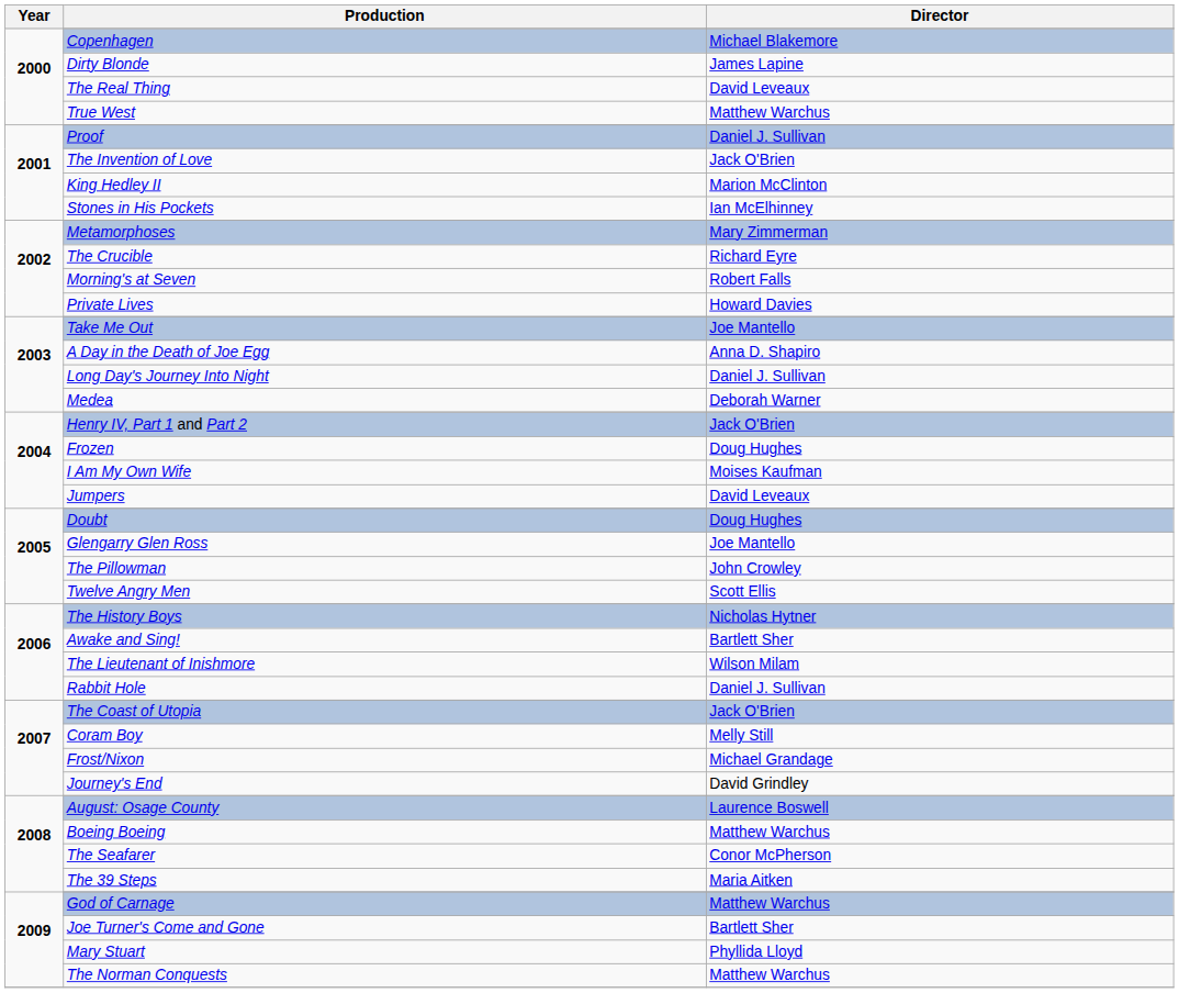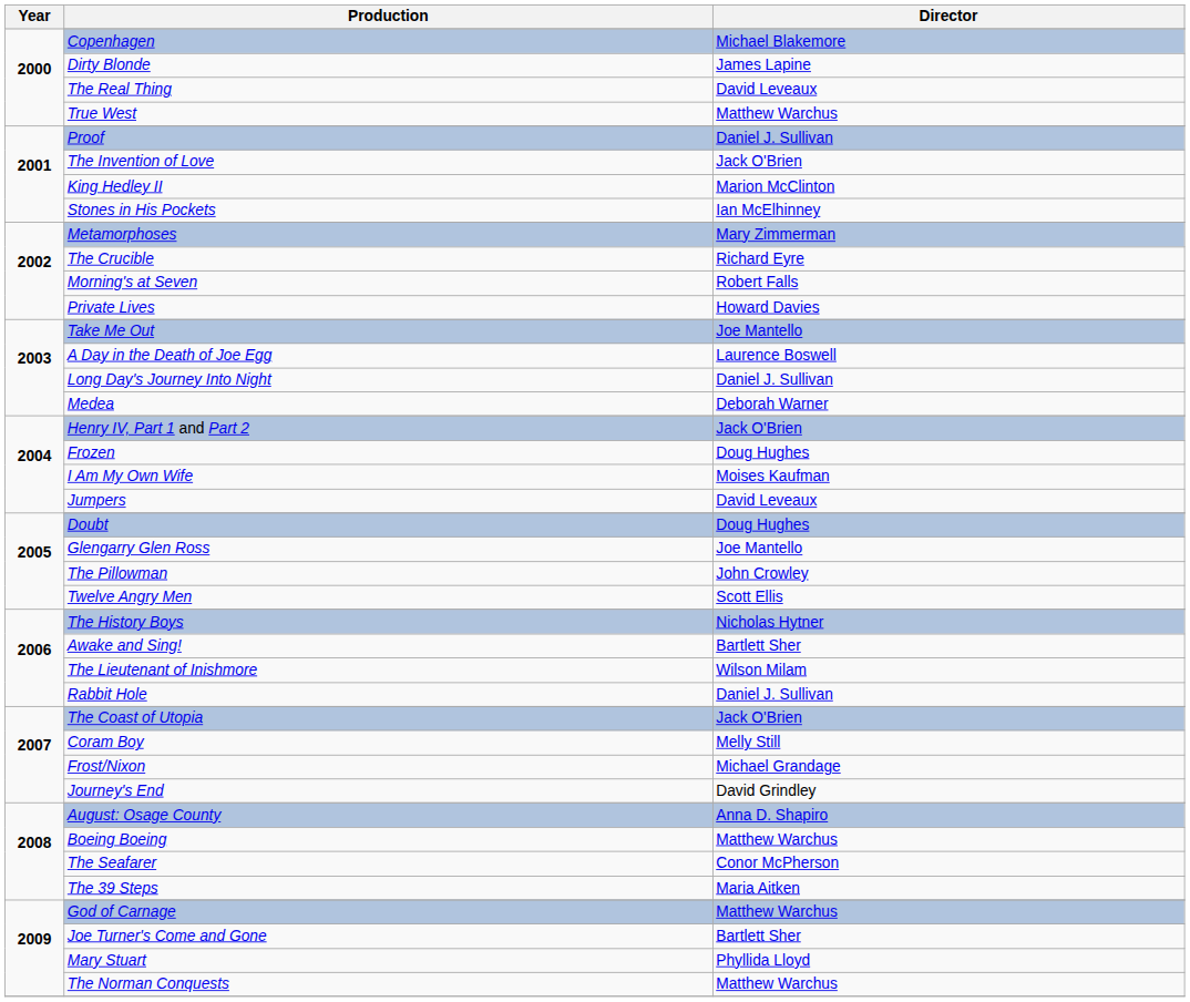A Day in the Death of Joe Egg | Director: Anna D. Shapiro -> Laurence Boswell
August: Osage County | Director: Laurence Boswell -> Anna D. Shapiro
